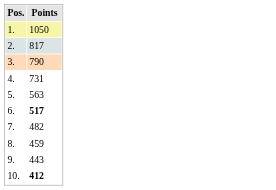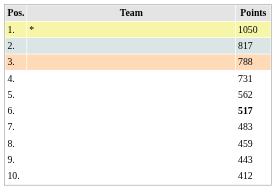+ column: Team | *
3. | Points: 790 -> 788
5. | Points: 563 -> 562
7. | Points: 482 -> 483
10. | Points: bold -> normal
